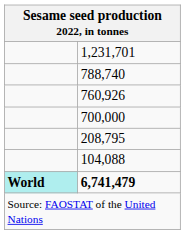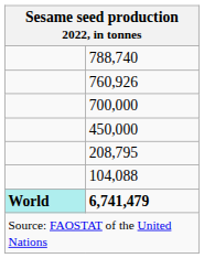- row: 1,231,701
+ row: 450,000
